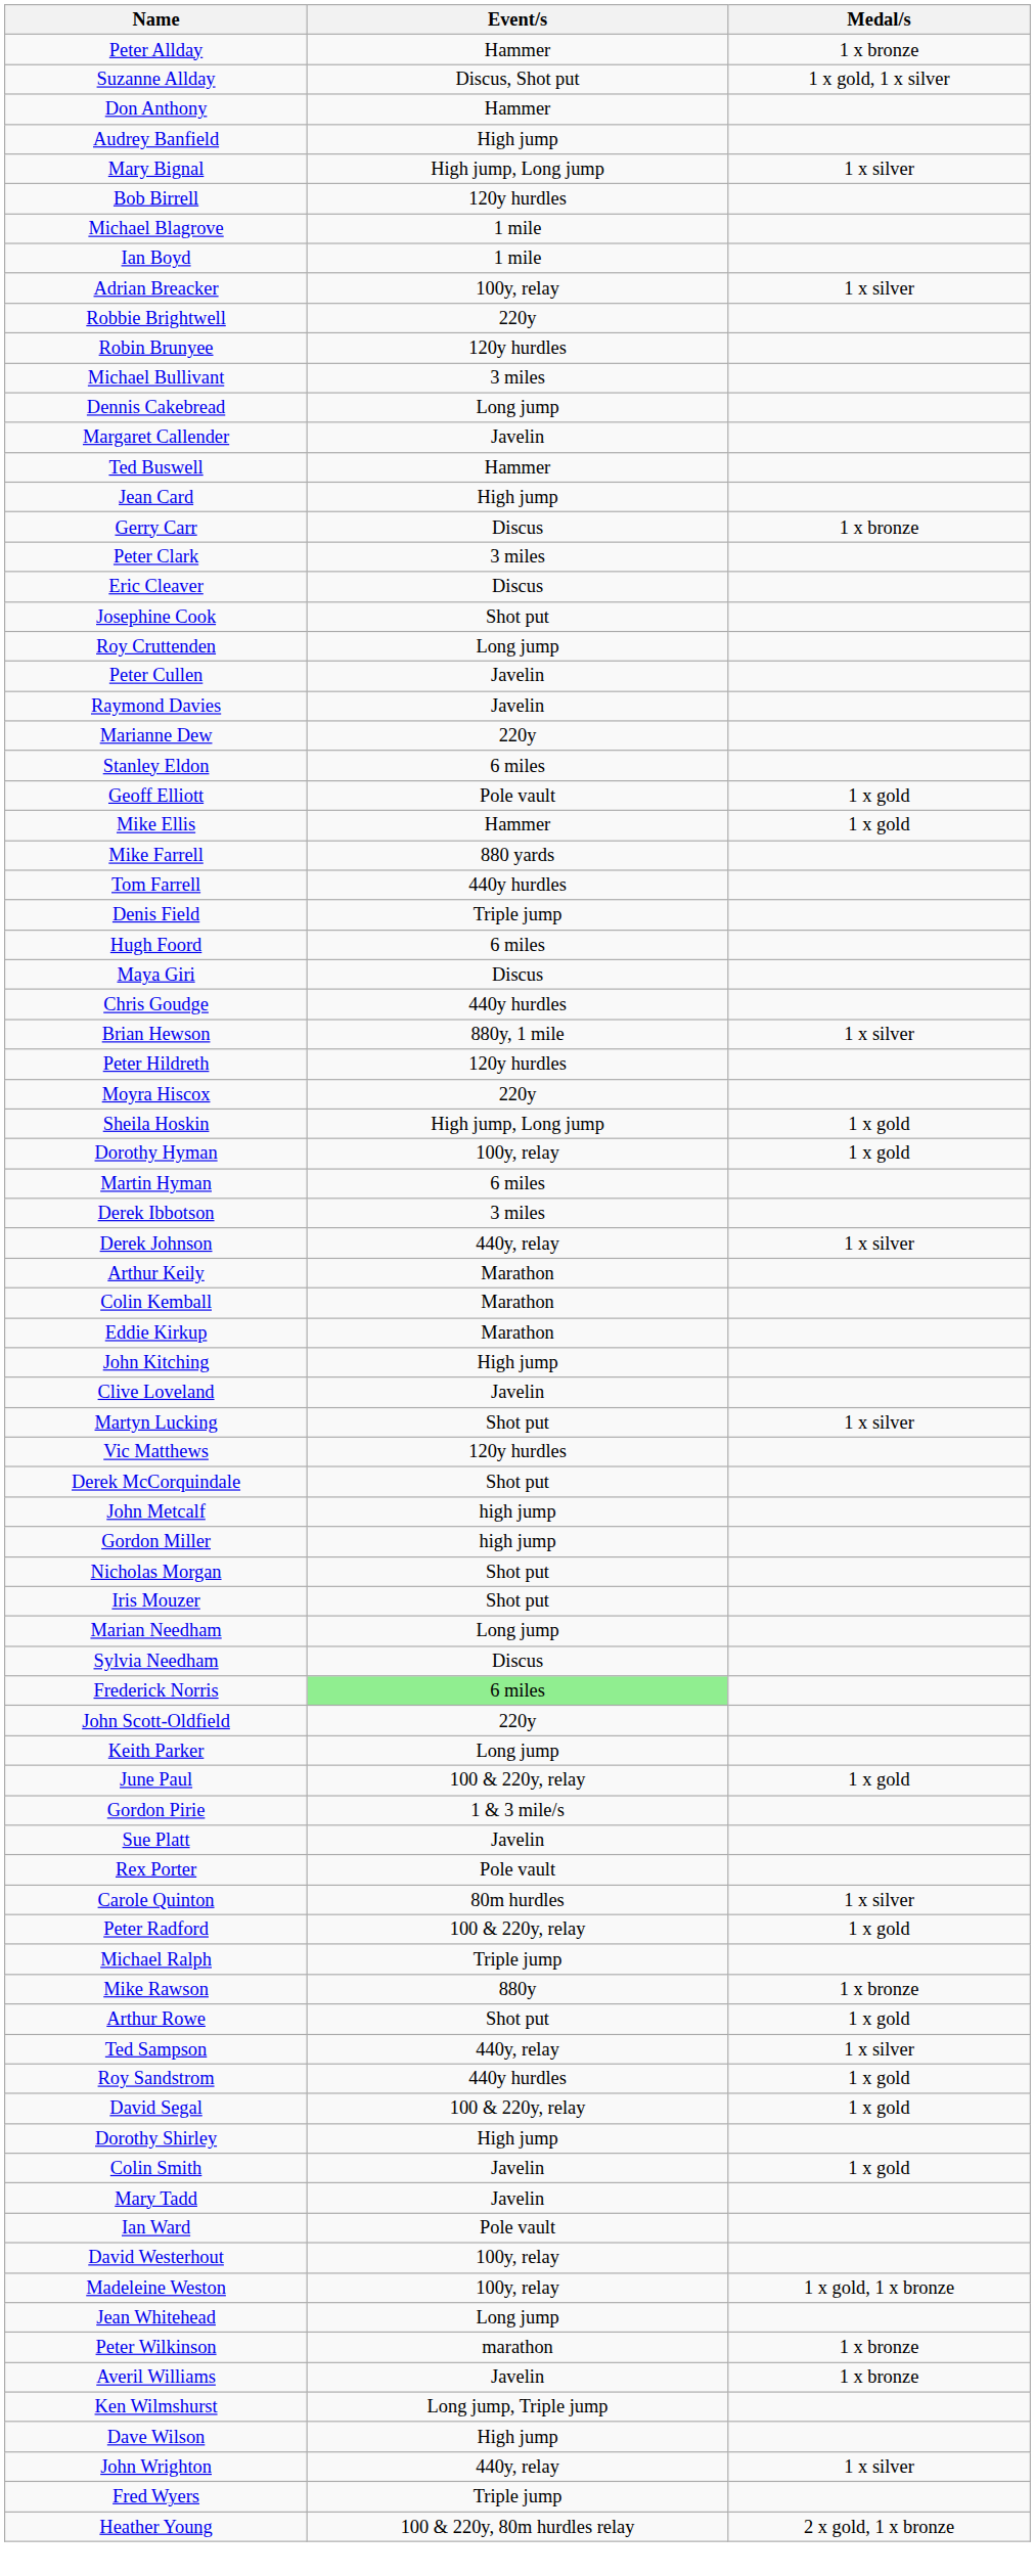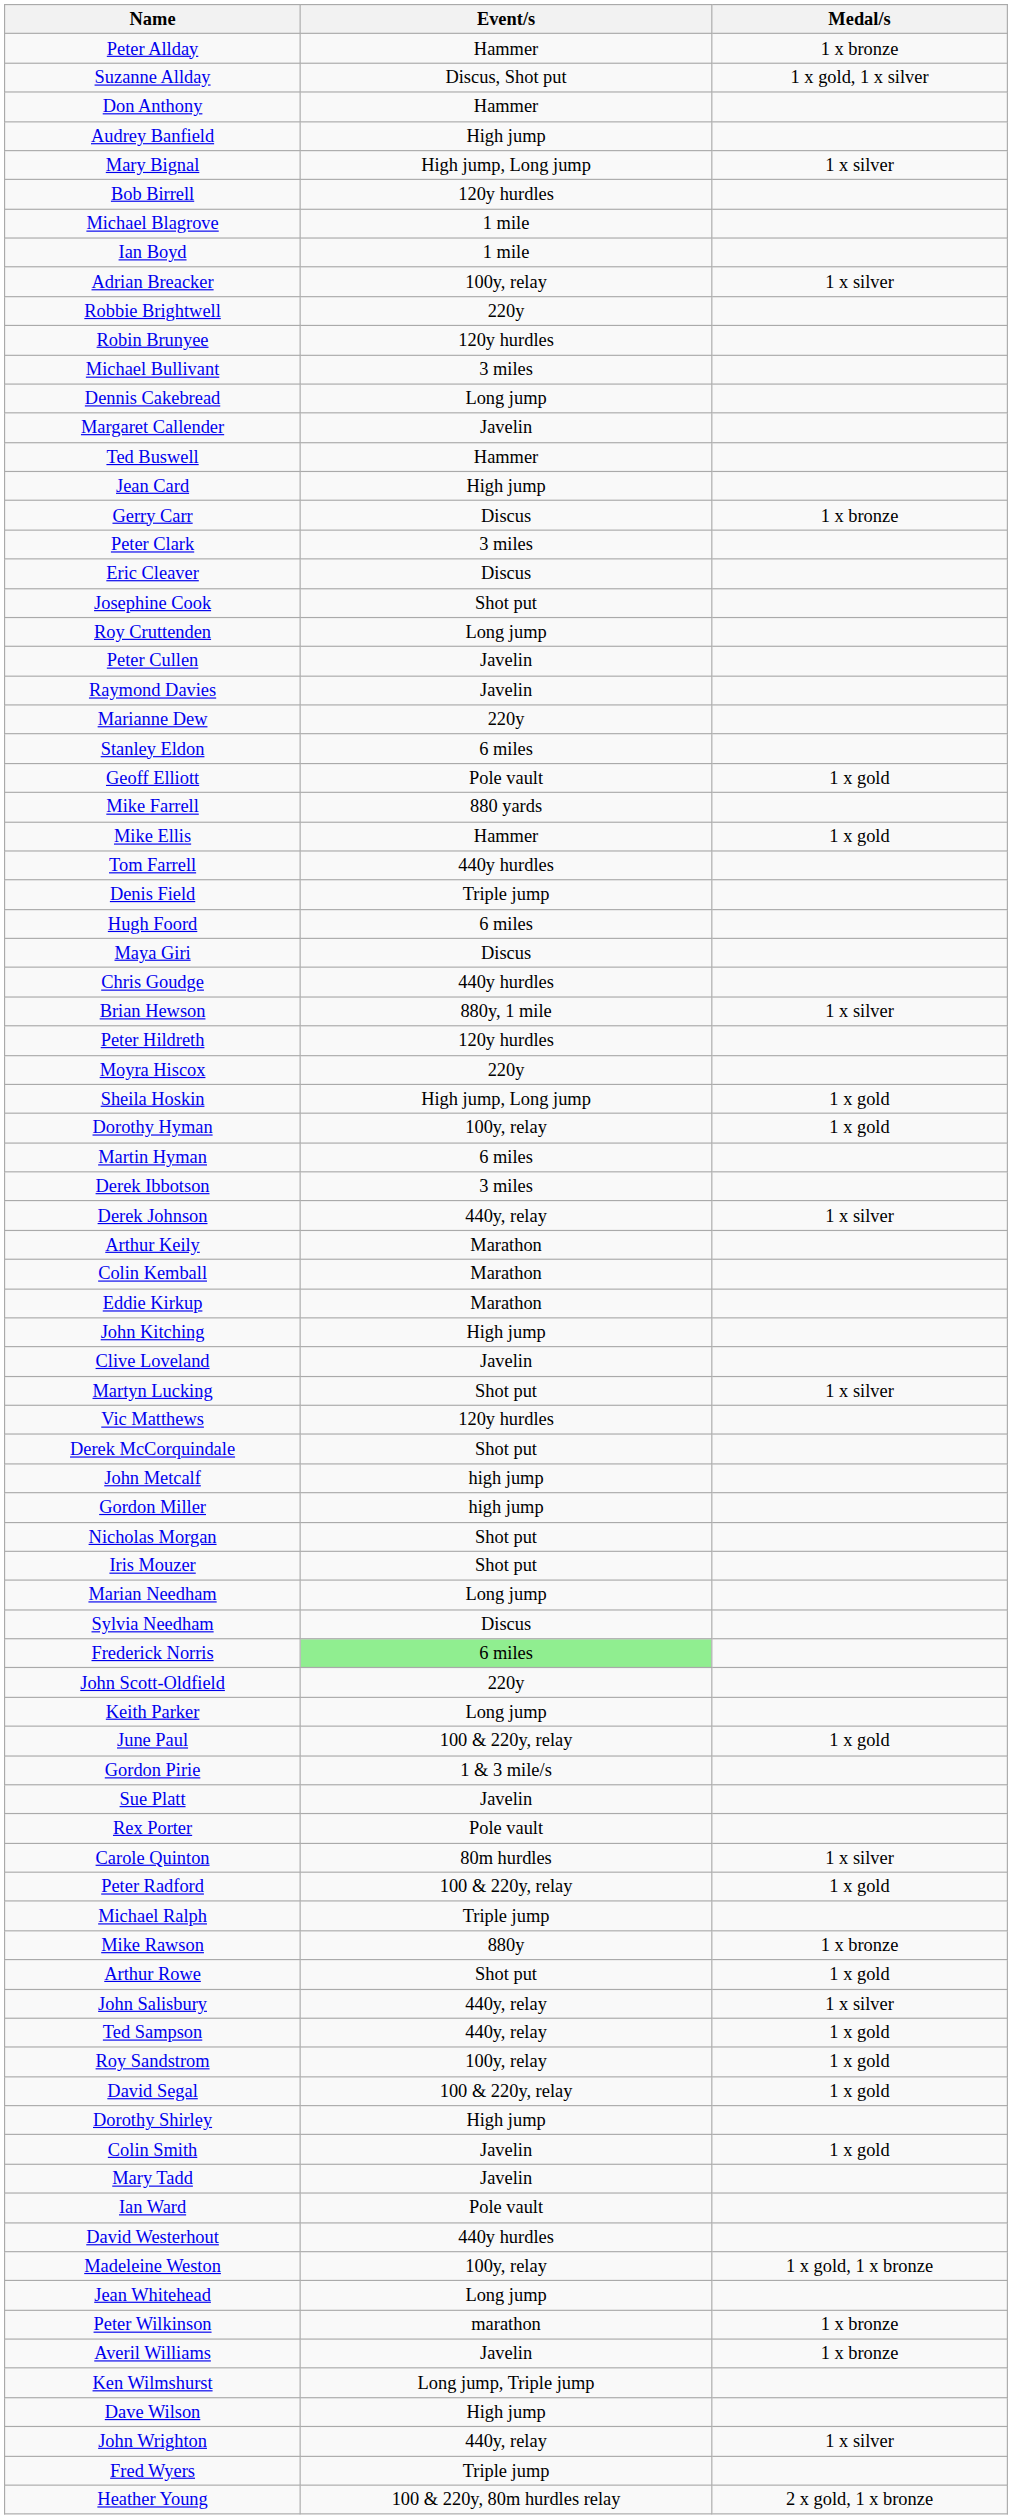rows swapped: Mike Ellis <-> Mike Farrell
+ row: John Salisbury | 440y, relay | 1 x silver
Ted Sampson | Medal/s: 1 x silver -> 1 x gold
Roy Sandstrom | Event/s: 440y hurdles -> 100y, relay
David Westerhout | Event/s: 100y, relay -> 440y hurdles
